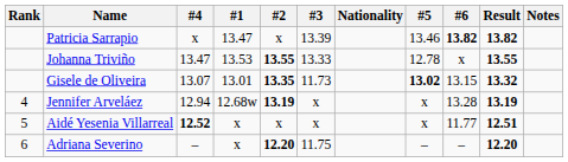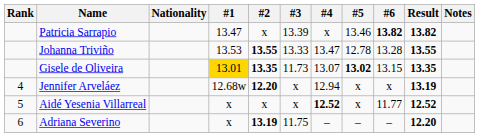columns swapped: Nationality <-> #4
Johanna Triviño | #6: x -> 13.28
Gisele de Oliveira | #1: no background -> gold background
Gisele de Oliveira | Result: 13.32 -> 13.35
Jennifer Arveláez | #2: 13.19 -> 12.20
Jennifer Arveláez | #6: 13.28 -> x
Aidé Yesenia Villarreal | Result: 12.51 -> 12.52
Adriana Severino | #2: 12.20 -> 13.19
